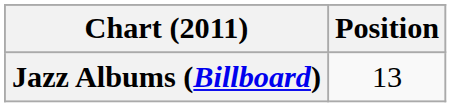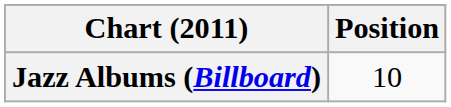Jazz Albums (Billboard) | Position: 13 -> 10
